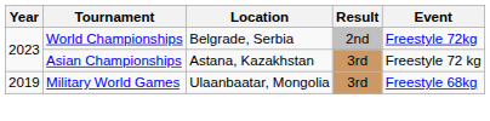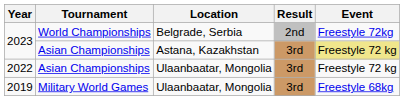2023 / Asian Championships | Event: no background -> khaki background
+ row: 2022 | Asian Championships | Ulaanbaatar, Mongolia | 3rd | Freestyle 72 kg
